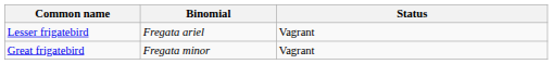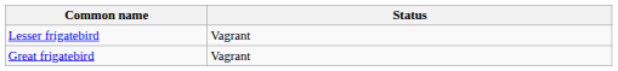- column: Binomial | Fregata ariel | Fregata minor
